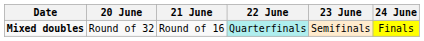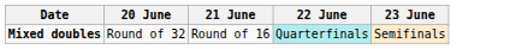- column: 24 June | Finals
